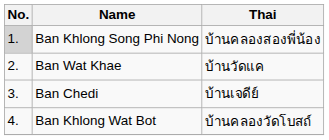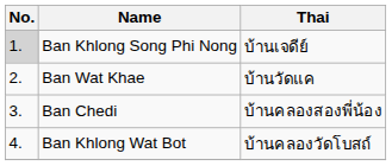Ban Khlong Song Phi Nong | Thai: บ้านคลองสองพี่น้อง -> บ้านเจดีย์
Ban Chedi | Thai: บ้านเจดีย์ -> บ้านคลองสองพี่น้อง
